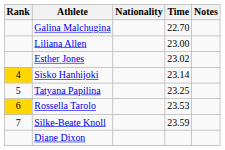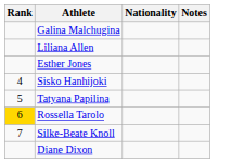- column: Time | 22.70 | 23.00 | 23.02 | 23.14 | 23.25 | 23.53 | 23.59
Sisko Hanhijoki | Rank: gold background -> no background
